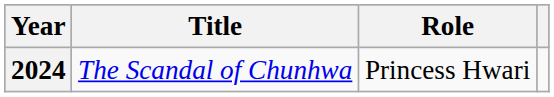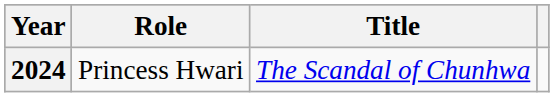columns swapped: Title <-> Role
